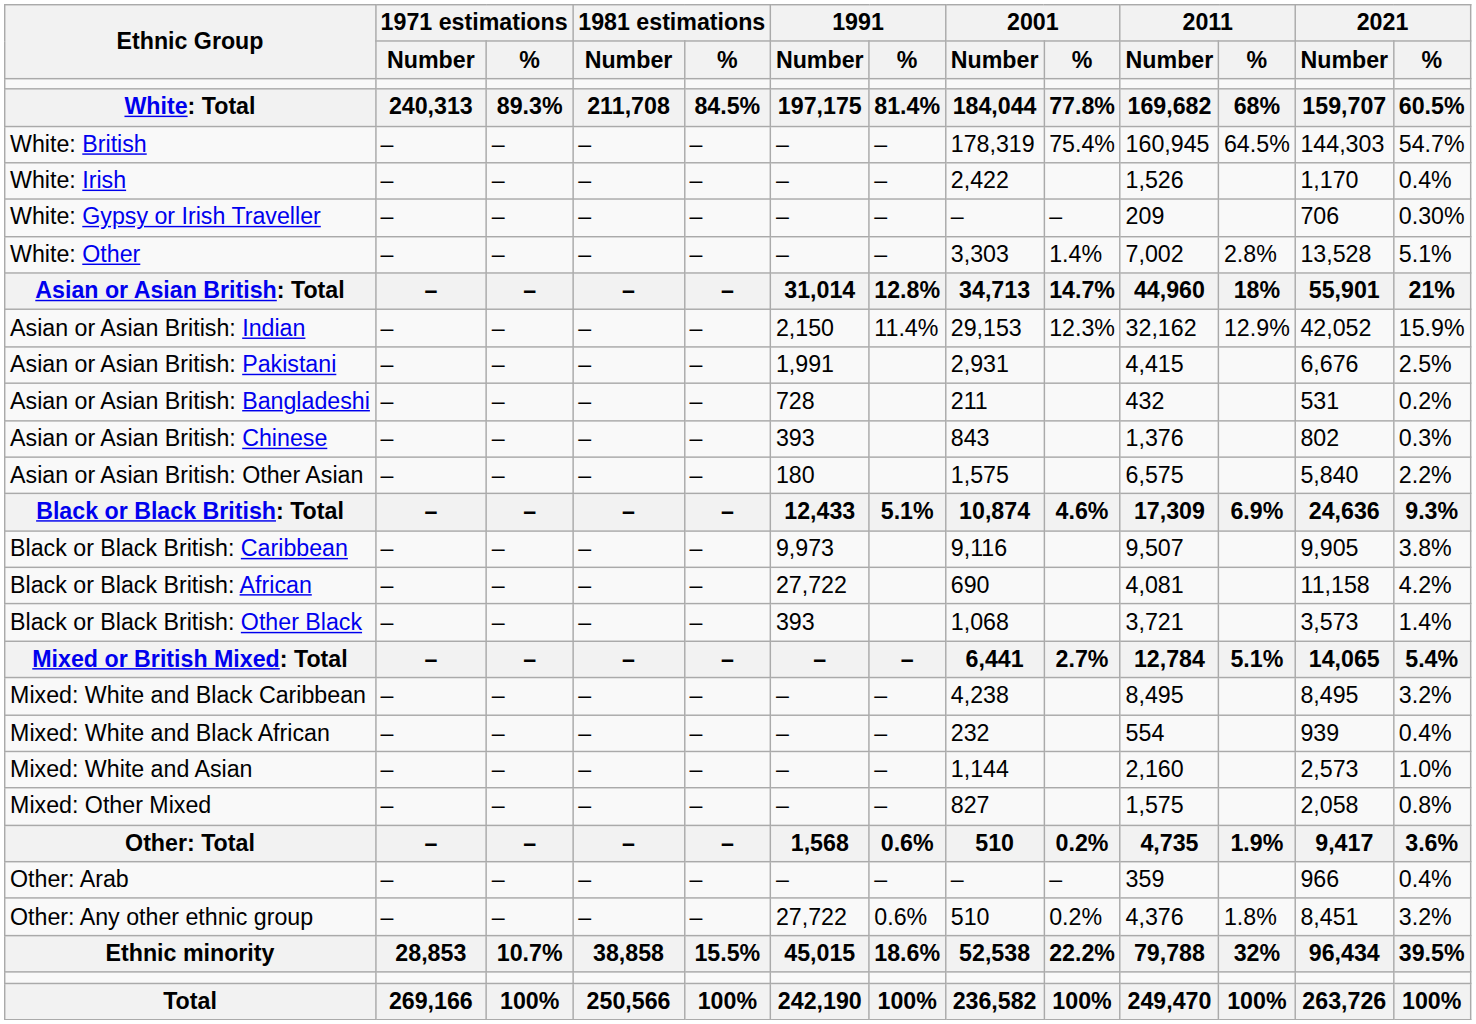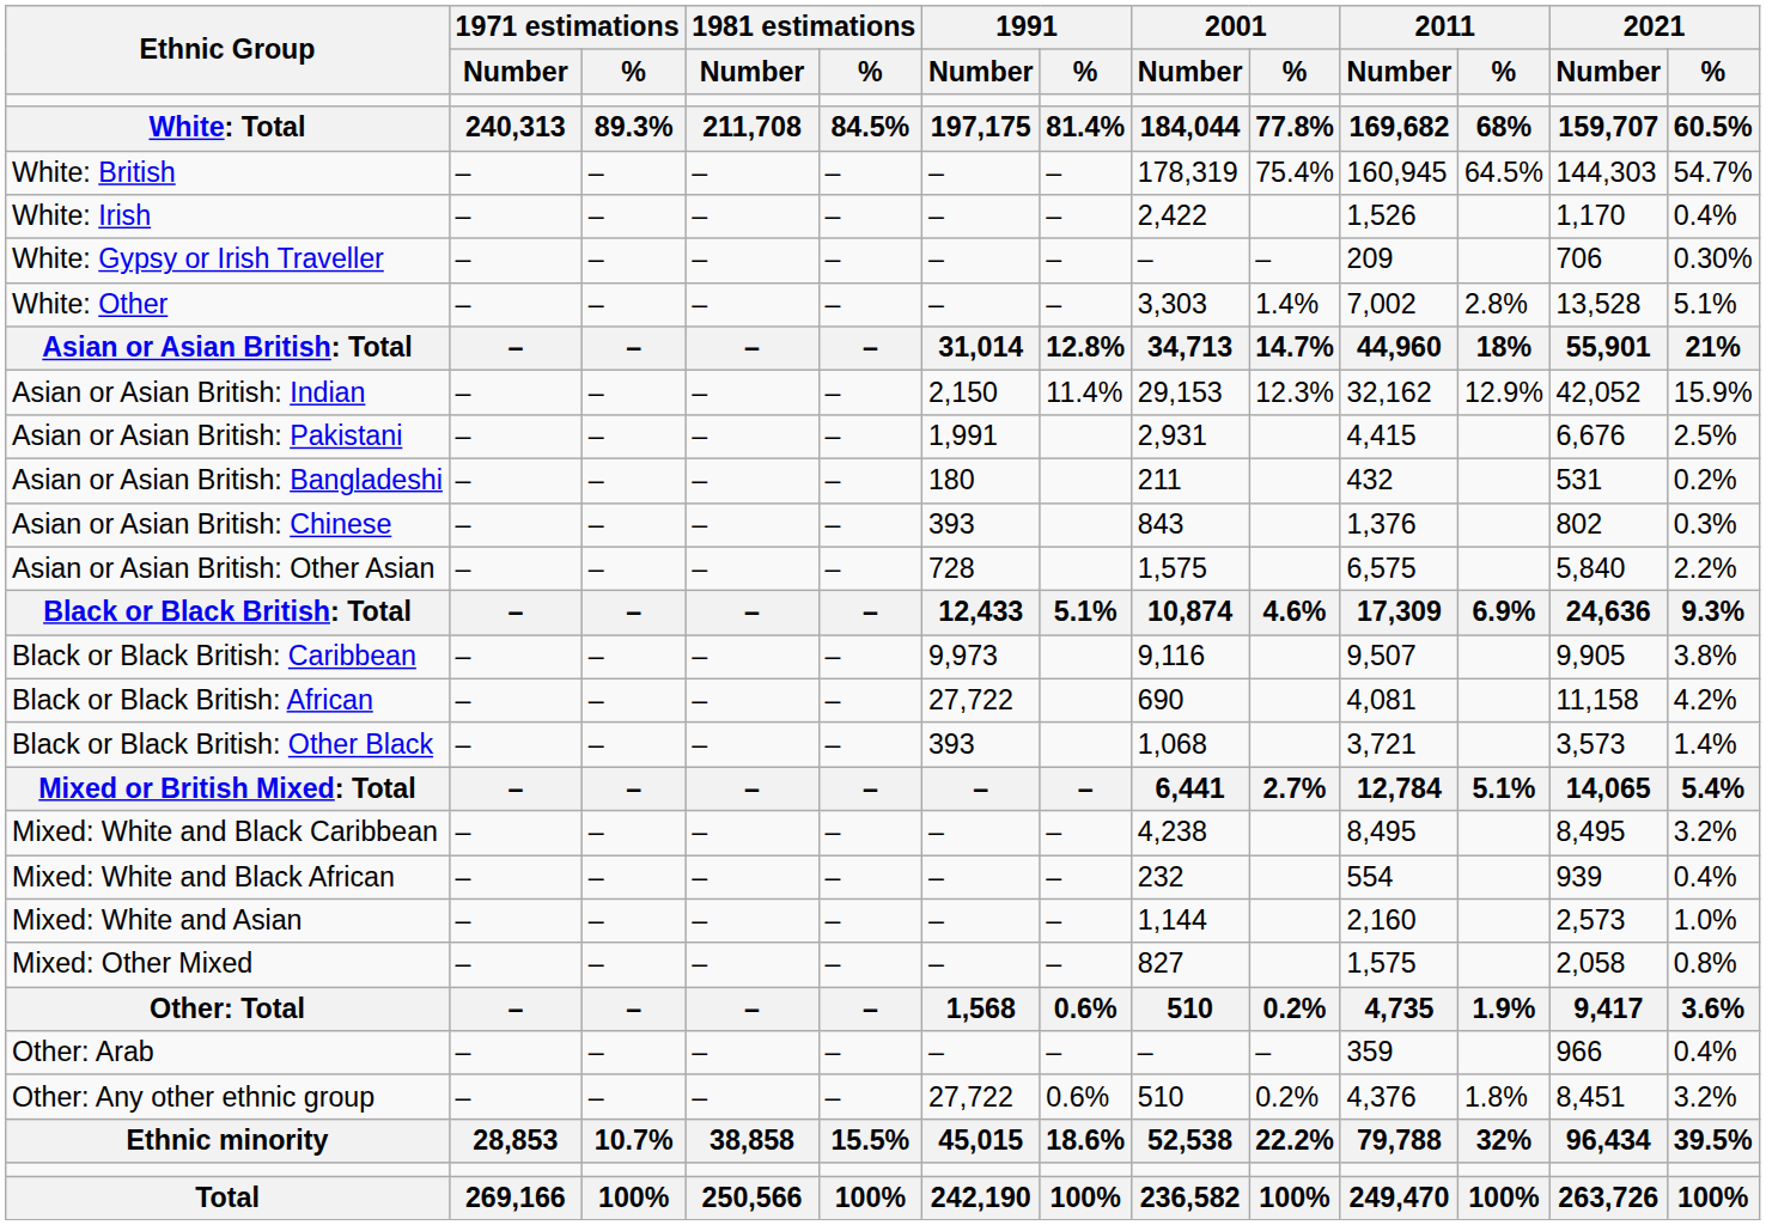Asian or Asian British: Bangladeshi | 1991 / Number: 728 -> 180
Asian or Asian British: Other Asian | 1991 / Number: 180 -> 728
